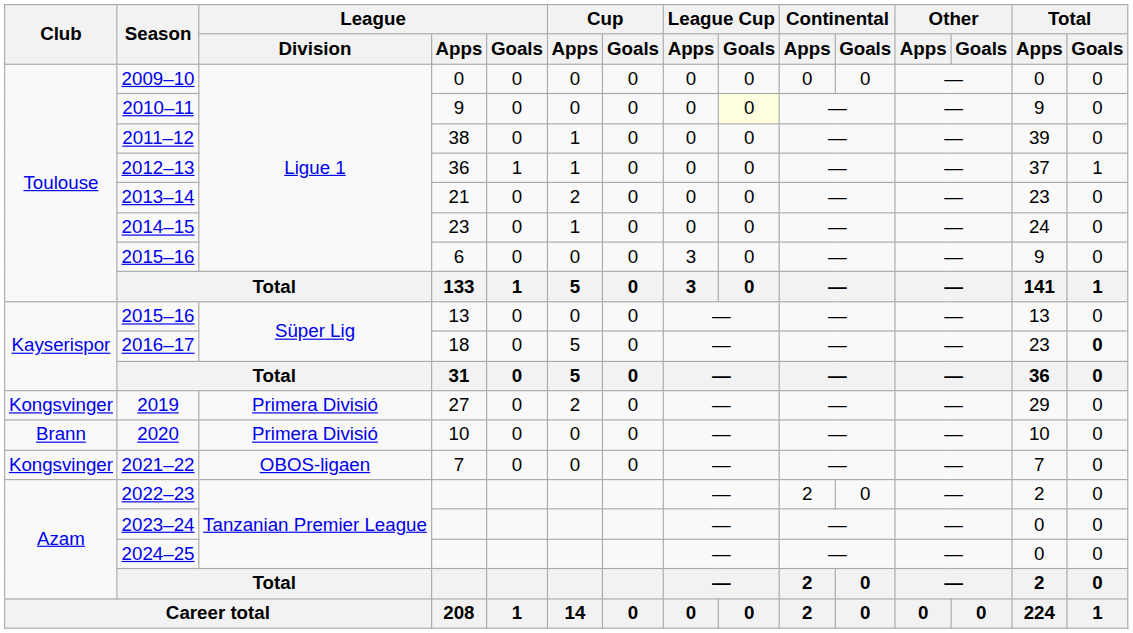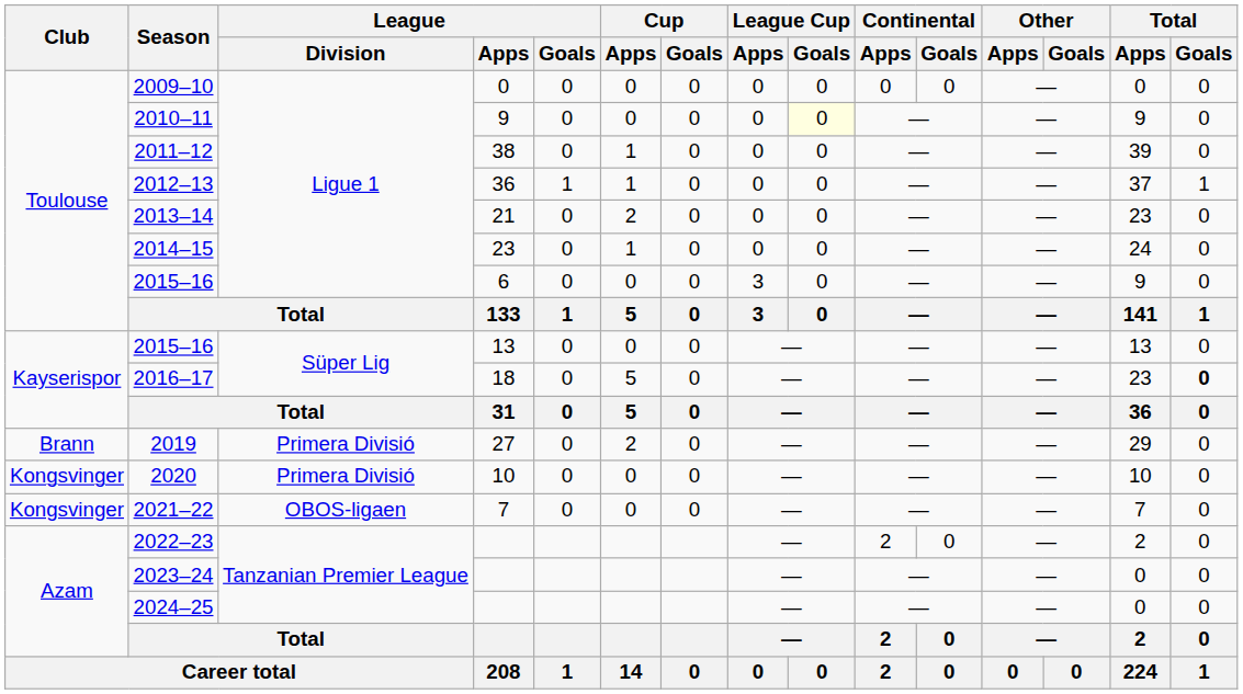2019 | Club: Kongsvinger -> Brann
2020 | Club: Brann -> Kongsvinger
